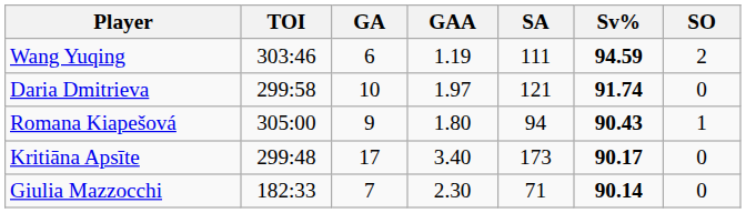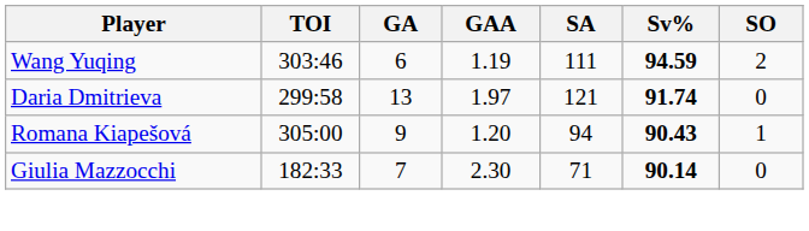Daria Dmitrieva | GA: 10 -> 13
Romana Kiapešová | GAA: 1.80 -> 1.20
- row: Kritiāna Apsīte | 299:48 | 17 | 3.40 | 173 | 90.17 | 0
